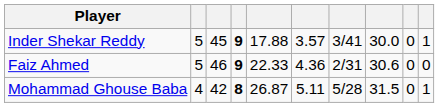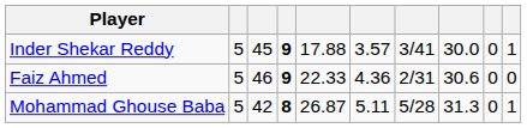Mohammad Ghouse Baba | column 2: 4 -> 5
Mohammad Ghouse Baba | column 8: 31.5 -> 31.3
